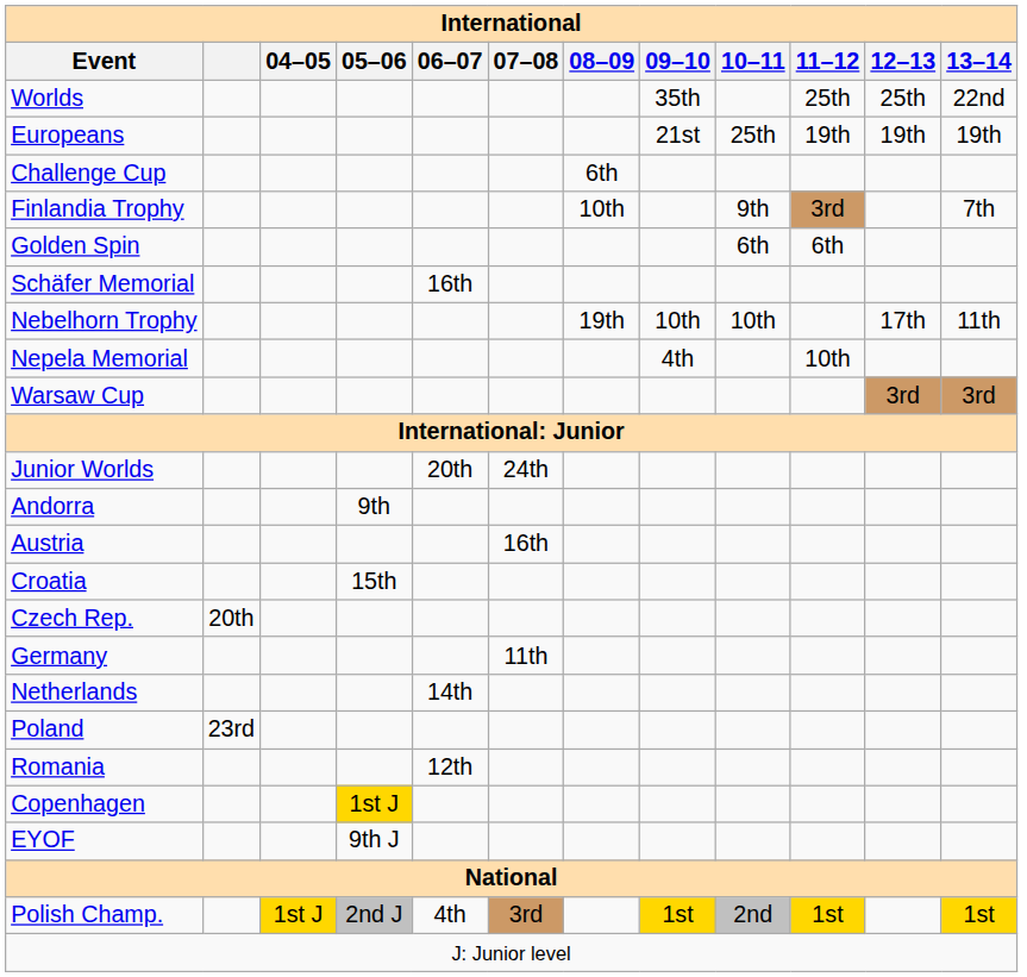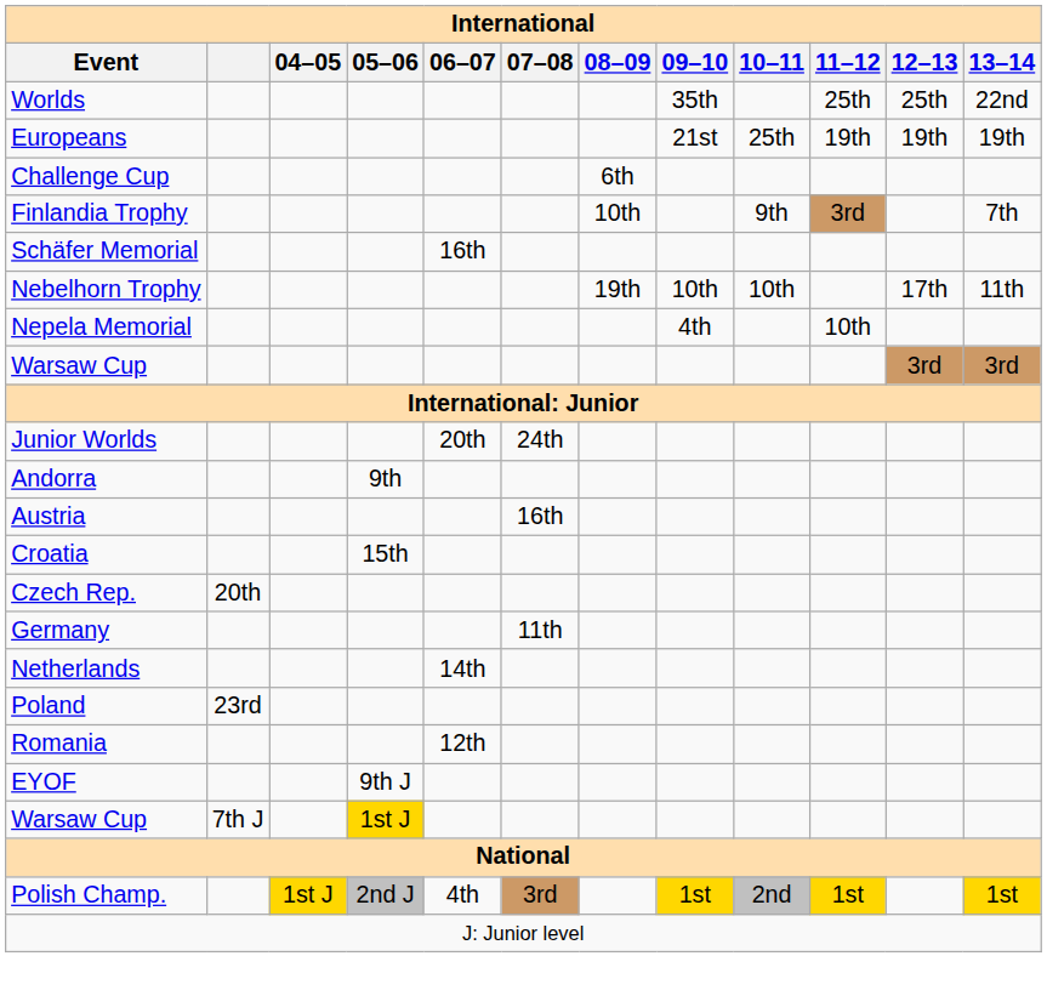- row: Golden Spin | 6th | 6th
- row: Copenhagen | 1st J
+ row: Warsaw Cup | 7th J | 1st J
